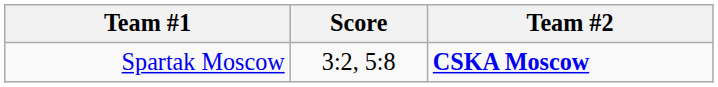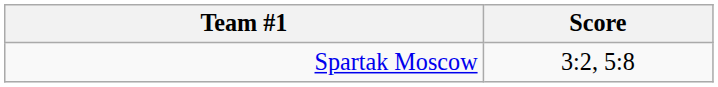- column: Team #2 | CSKA Moscow
